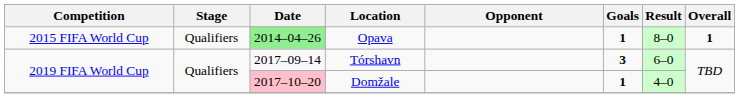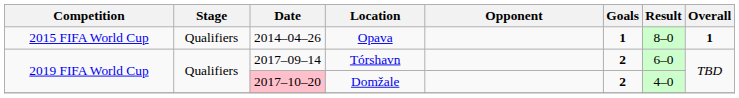Opava | Date: lightgreen background -> no background
Tórshavn | Goals: 3 -> 2
Domžale | Goals: 1 -> 2
